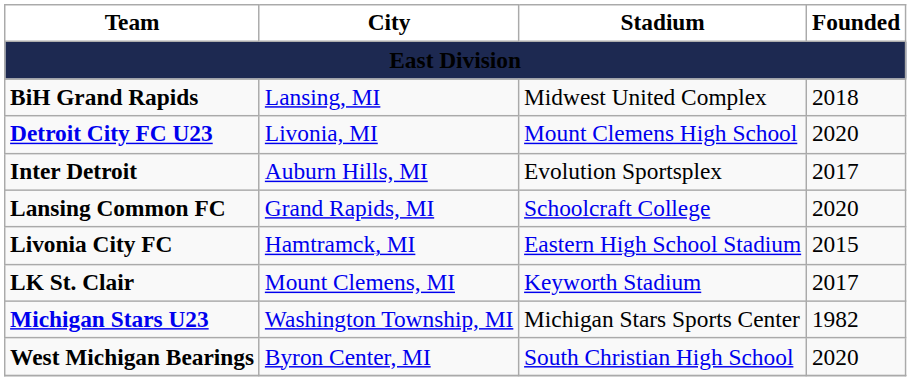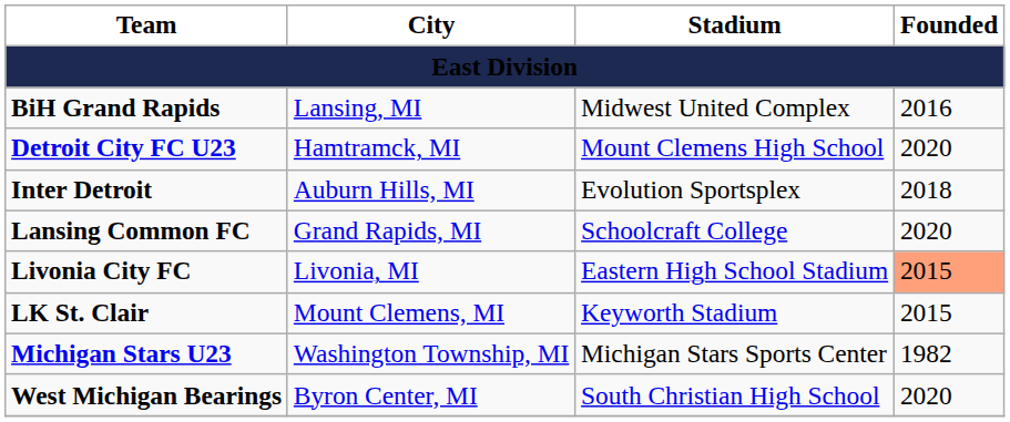BiH Grand Rapids | Founded: 2018 -> 2016
Detroit City FC U23 | City: Livonia, MI -> Hamtramck, MI
Inter Detroit | Founded: 2017 -> 2018
Livonia City FC | City: Hamtramck, MI -> Livonia, MI
Livonia City FC | Founded: no background -> lightsalmon background
LK St. Clair | Founded: 2017 -> 2015
